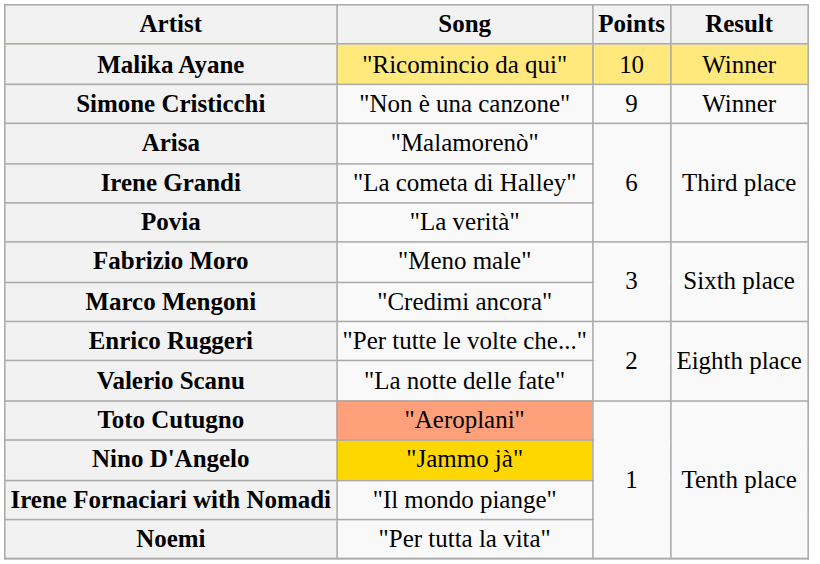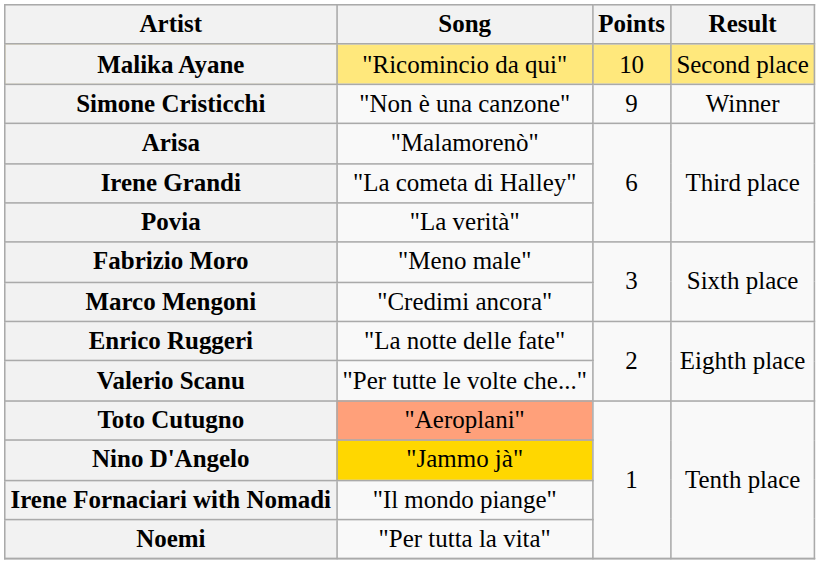Malika Ayane | Result: Winner -> Second place
Enrico Ruggeri | Song: "Per tutte le volte che..." -> "La notte delle fate"
Valerio Scanu | Song: "La notte delle fate" -> "Per tutte le volte che..."
